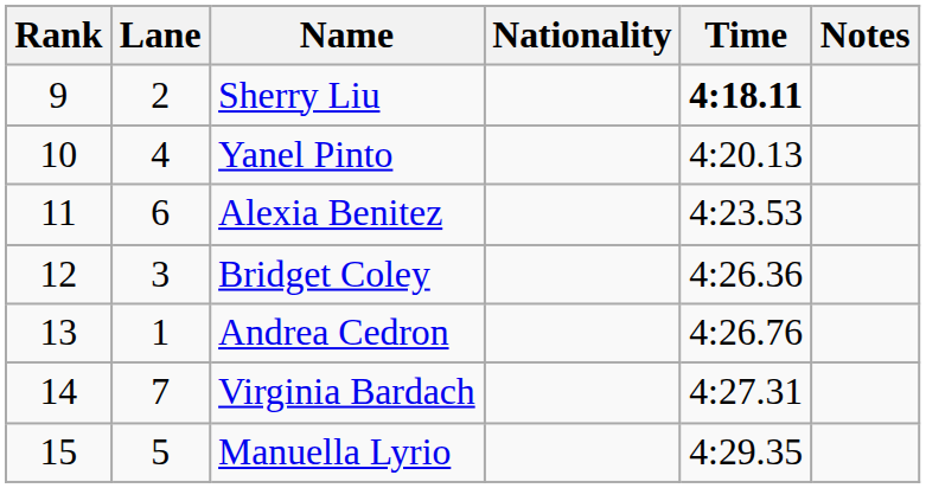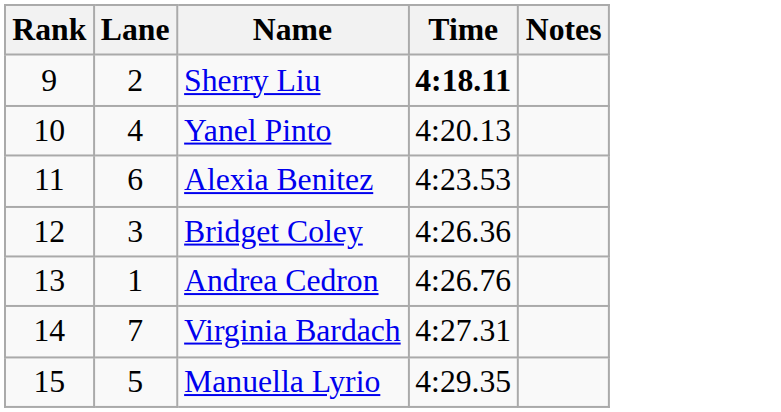- column: Nationality
